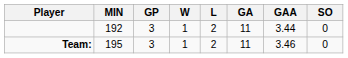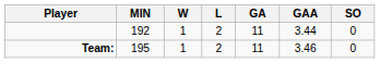- column: GP | 3 | 3
